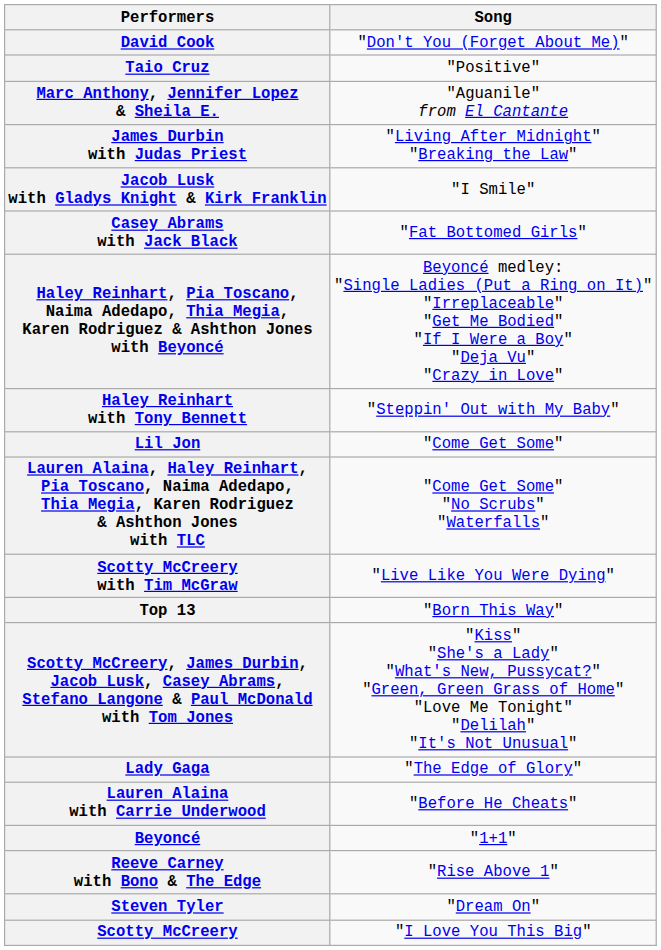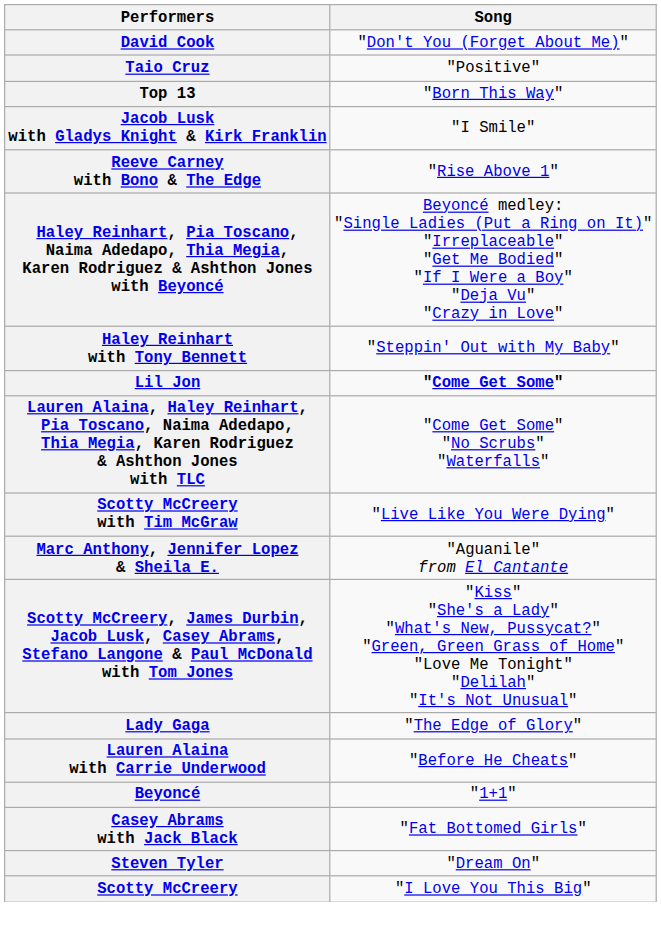rows swapped: Top 13 <-> Marc Anthony, Jennifer Lopez & Sheila E.
- row: James Durbin with Judas Priest | "Living After Midnight" "Breaking the Law"
rows swapped: Casey Abrams with Jack Black <-> Reeve Carney with Bono & The Edge
Lil Jon | Song: normal -> bold
